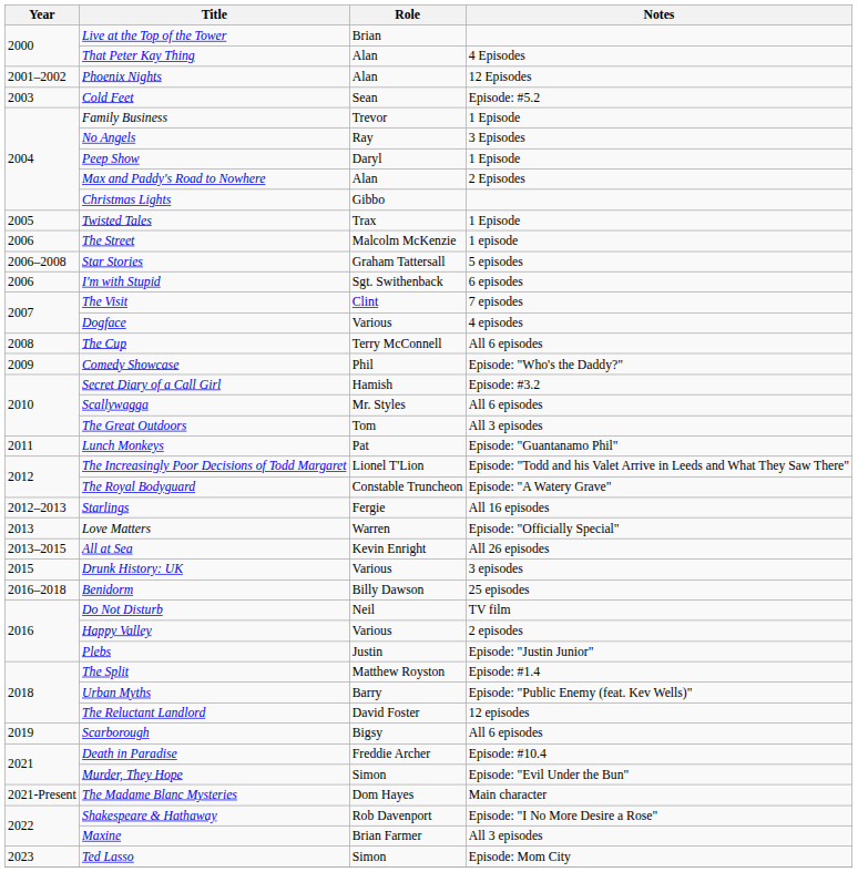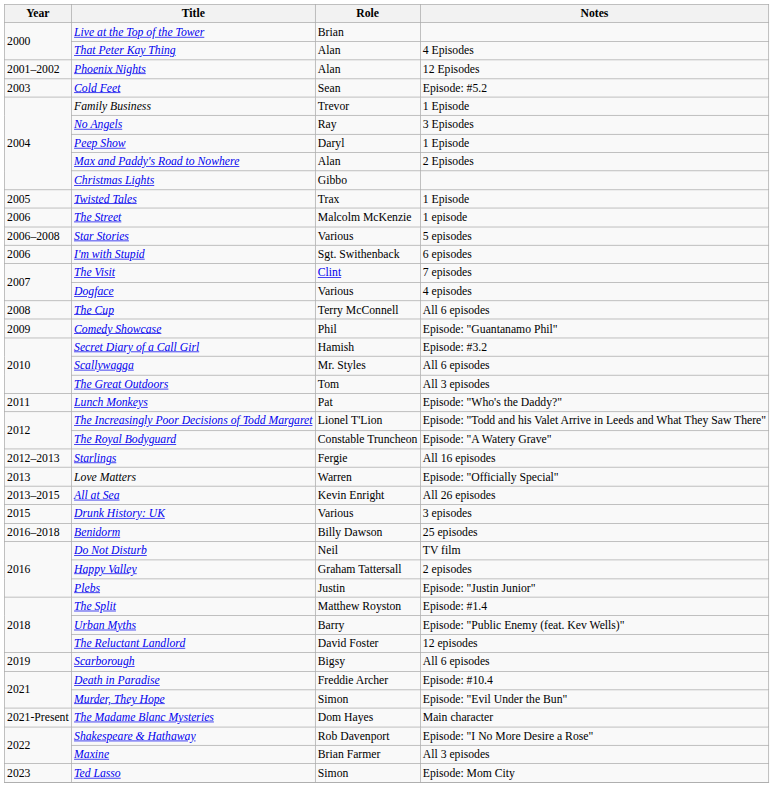Star Stories | Role: Graham Tattersall -> Various
Comedy Showcase | Notes: Episode: "Who's the Daddy?" -> Episode: "Guantanamo Phil"
Lunch Monkeys | Notes: Episode: "Guantanamo Phil" -> Episode: "Who's the Daddy?"
Happy Valley | Role: Various -> Graham Tattersall
